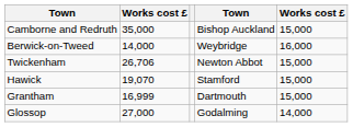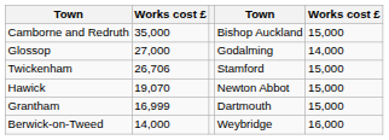rows swapped: Glossop <-> Berwick-on-Tweed
Twickenham | column 4: Newton Abbot -> Stamford
Hawick | column 4: Stamford -> Newton Abbot
